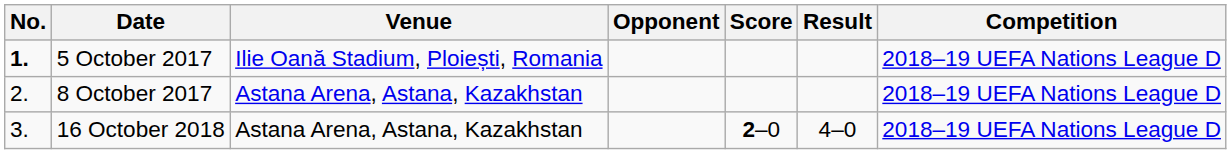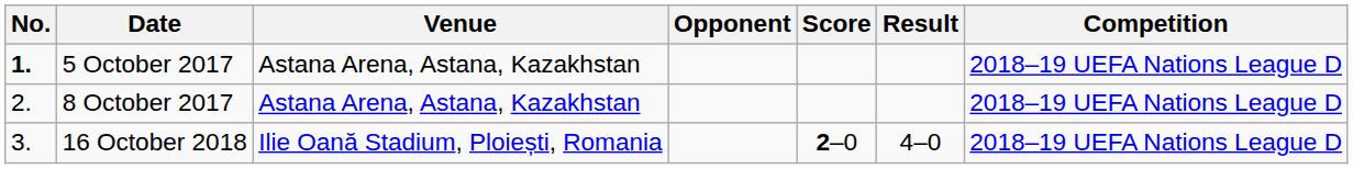5 October 2017 | Venue: Ilie Oană Stadium, Ploiești, Romania -> Astana Arena, Astana, Kazakhstan
16 October 2018 | Venue: Astana Arena, Astana, Kazakhstan -> Ilie Oană Stadium, Ploiești, Romania
